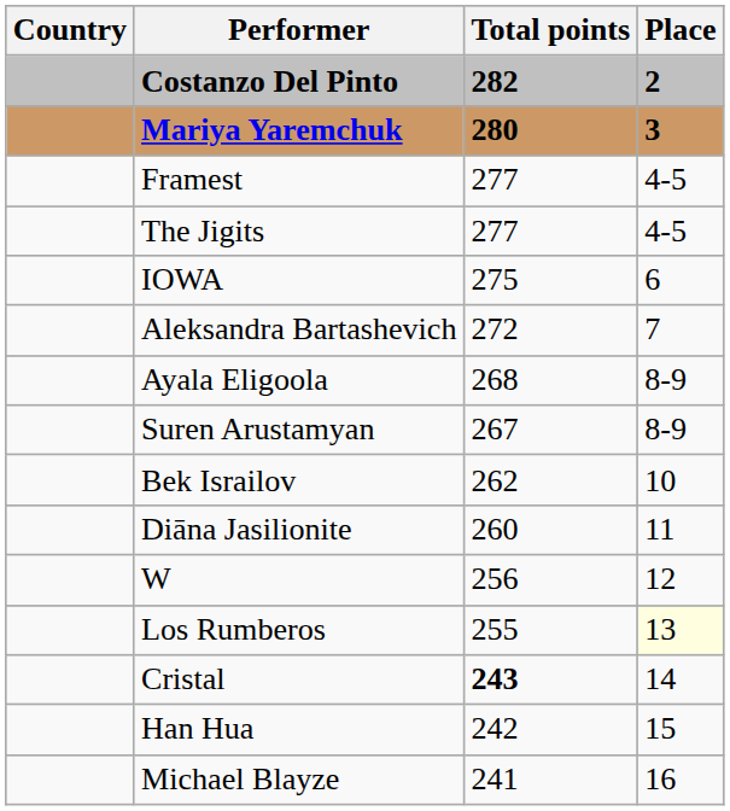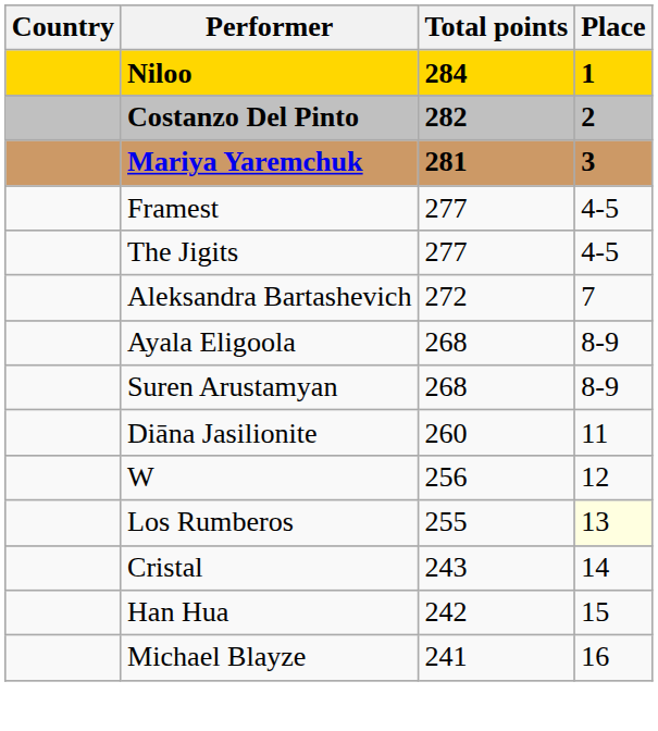+ row: Niloo | 284 | 1
Mariya Yaremchuk | Total points: 280 -> 281
- row: IOWA | 275 | 6
Suren Arustamyan | Total points: 267 -> 268
- row: Bek Israilov | 262 | 10
Cristal | Total points: bold -> normal
